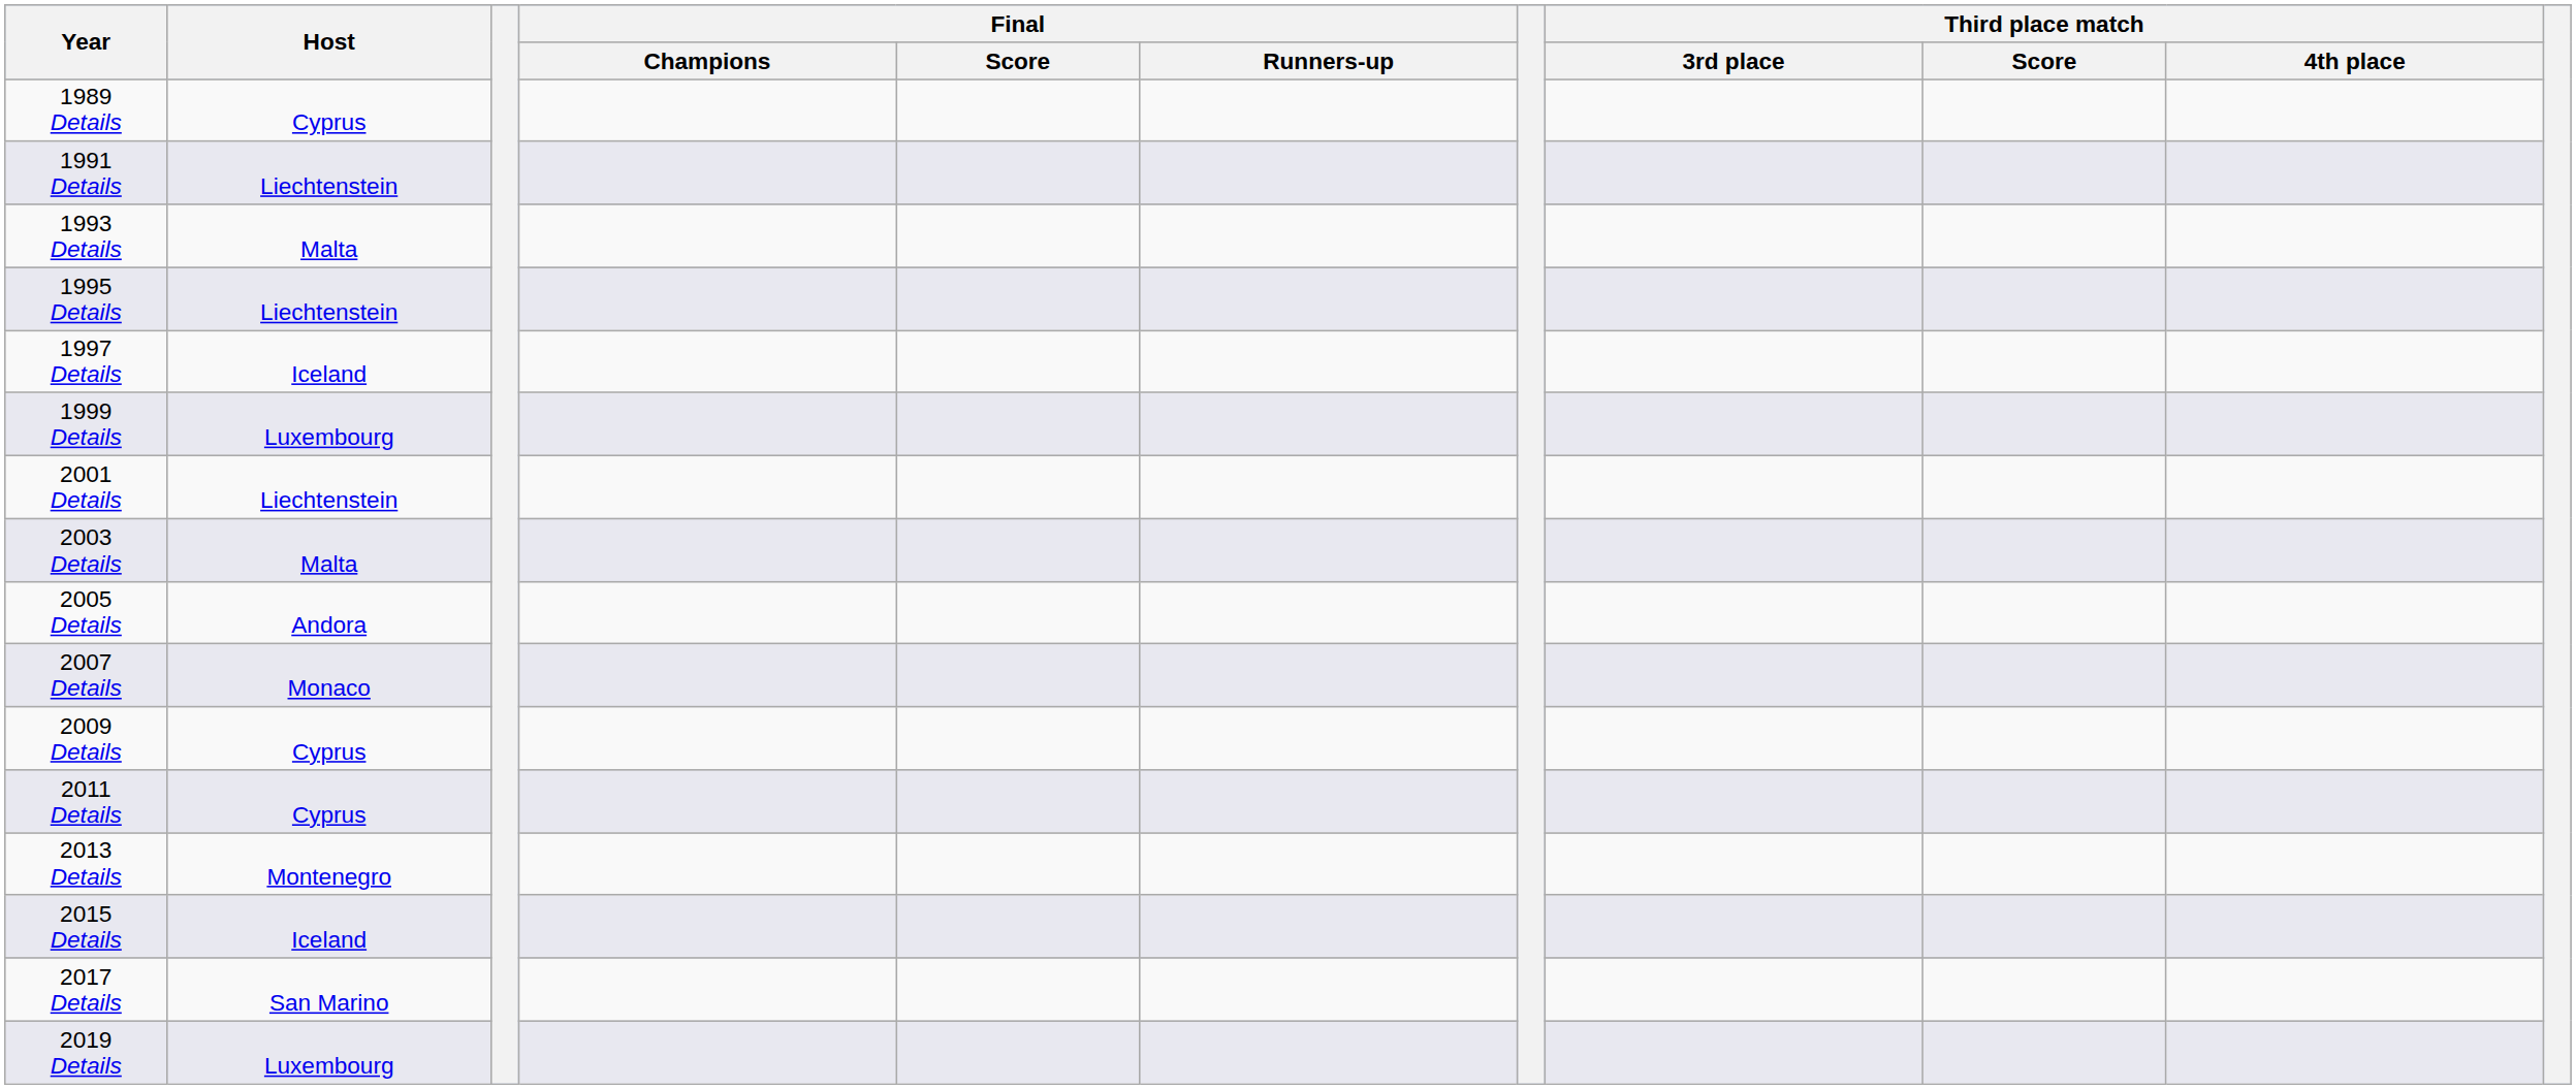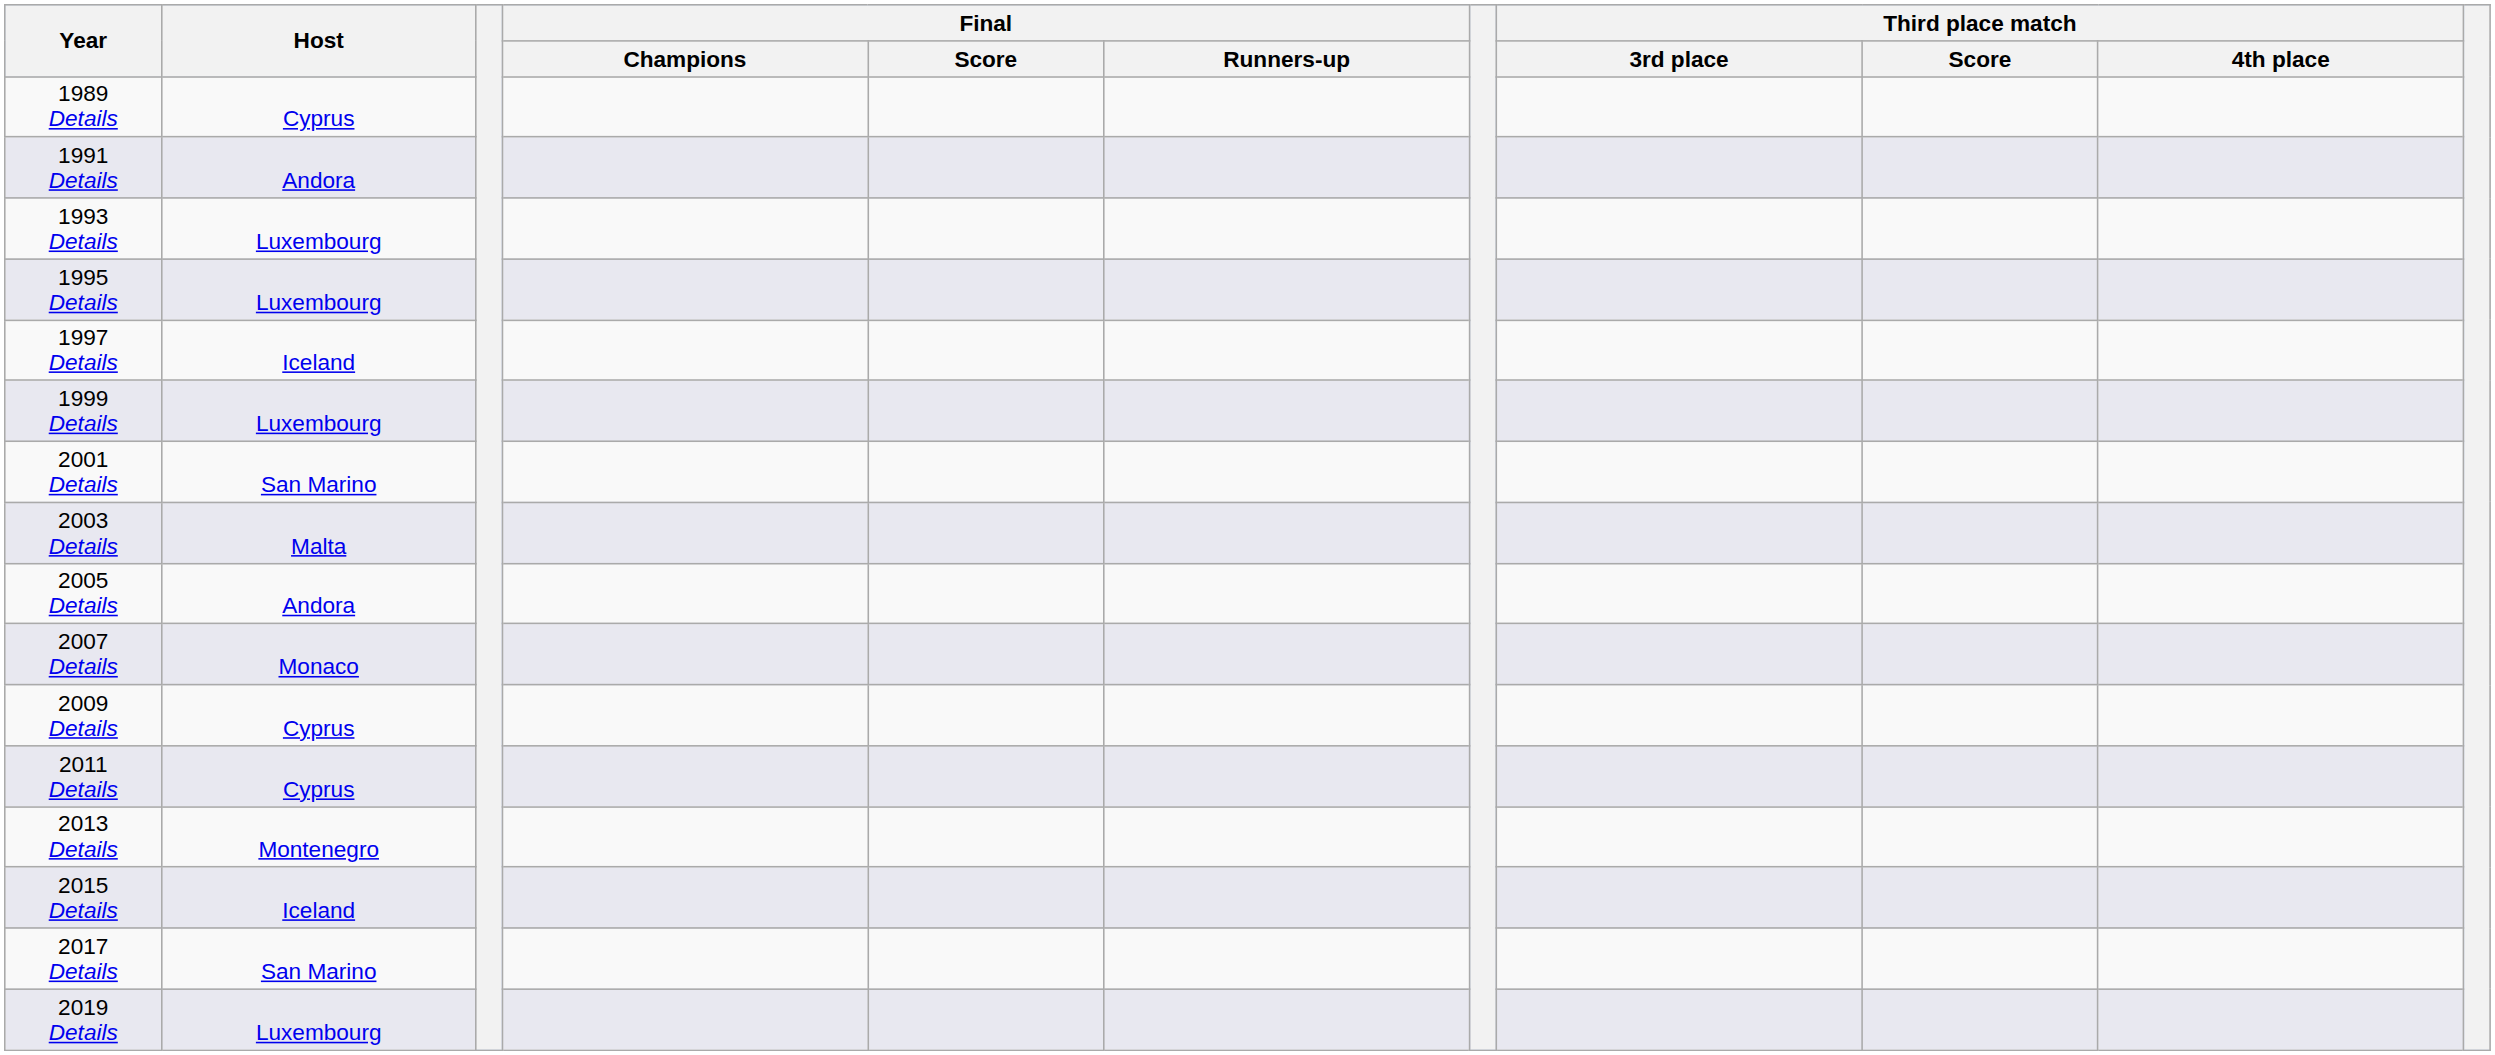1991 Details | Host: Liechtenstein -> Andora
1993 Details | Host: Malta -> Luxembourg
1995 Details | Host: Liechtenstein -> Luxembourg
2001 Details | Host: Liechtenstein -> San Marino
